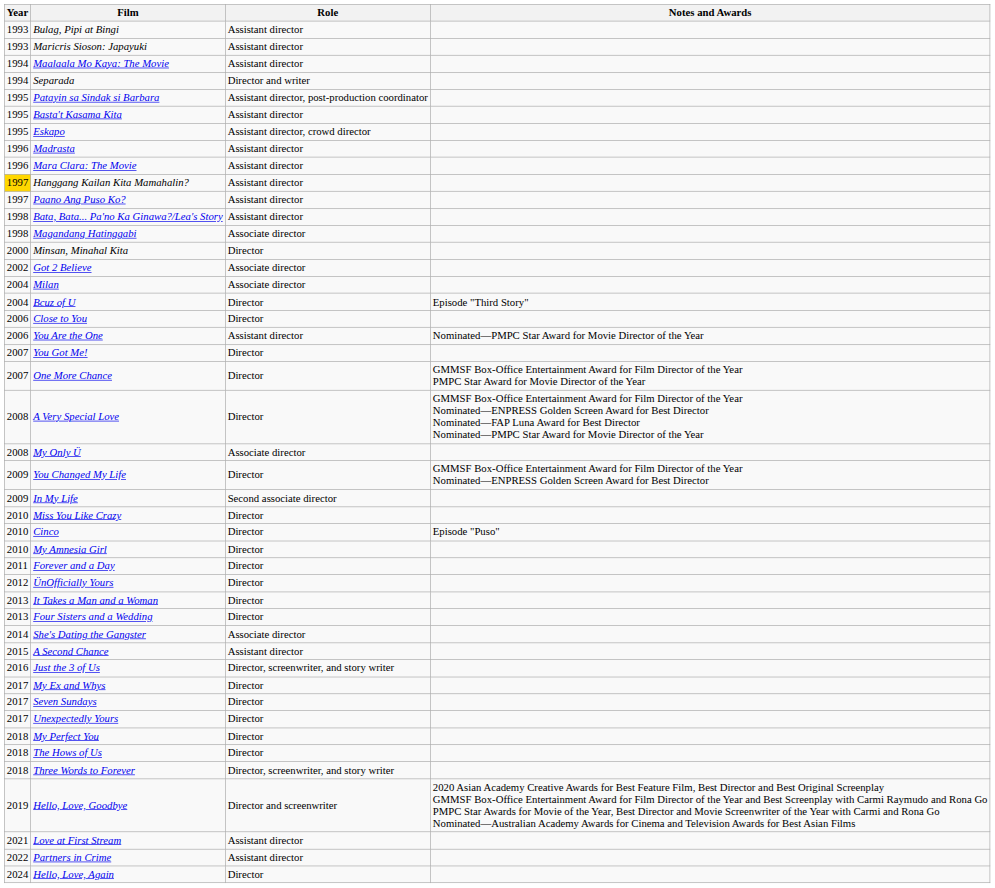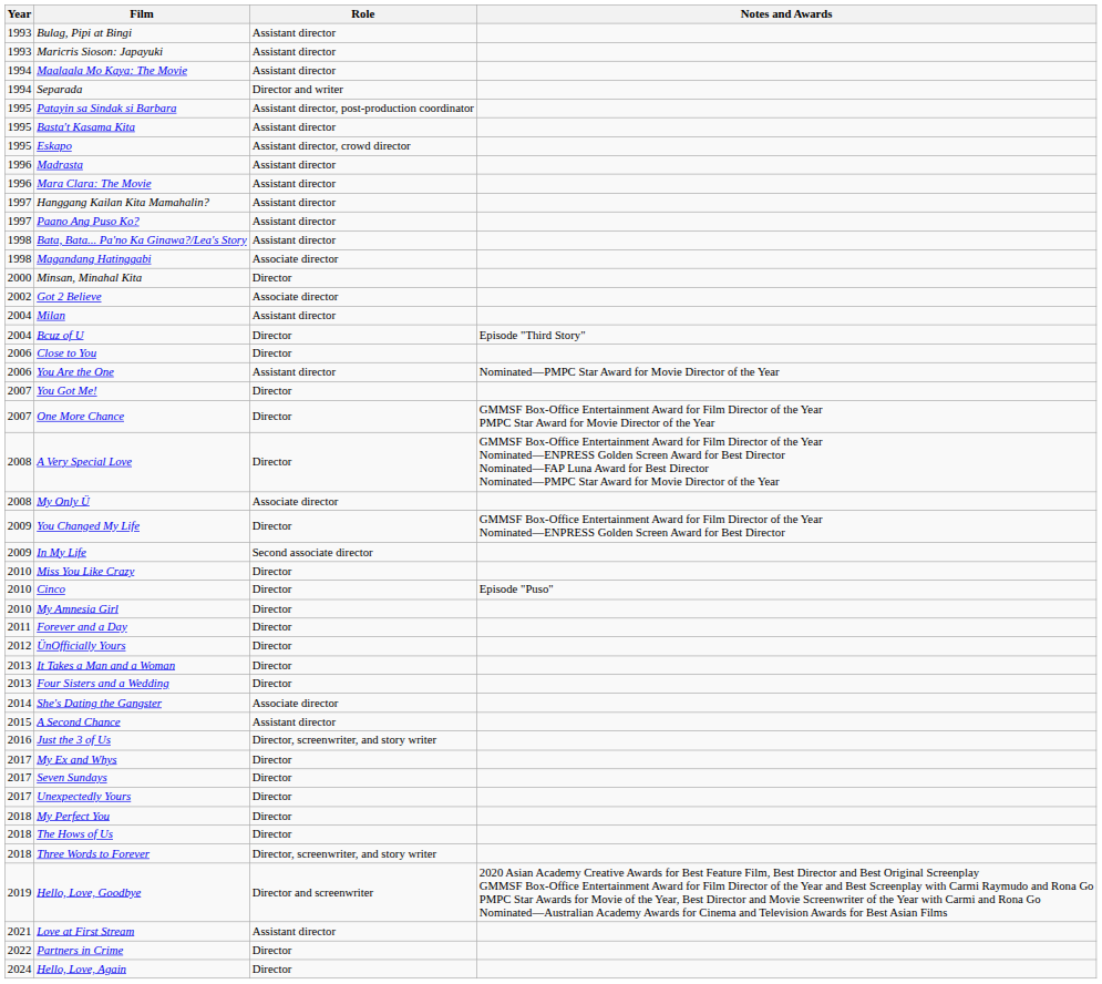Hanggang Kailan Kita Mamahalin? | Year: gold background -> no background
Milan | Role: Associate director -> Assistant director
Partners in Crime | Role: Assistant director -> Director
